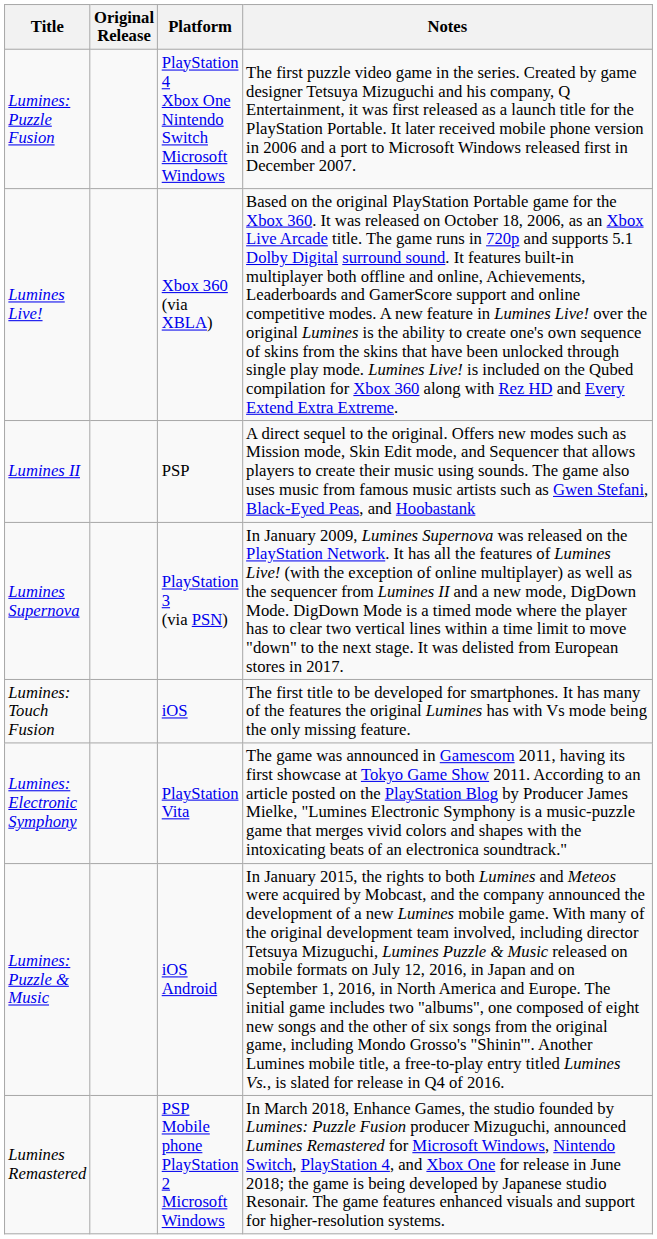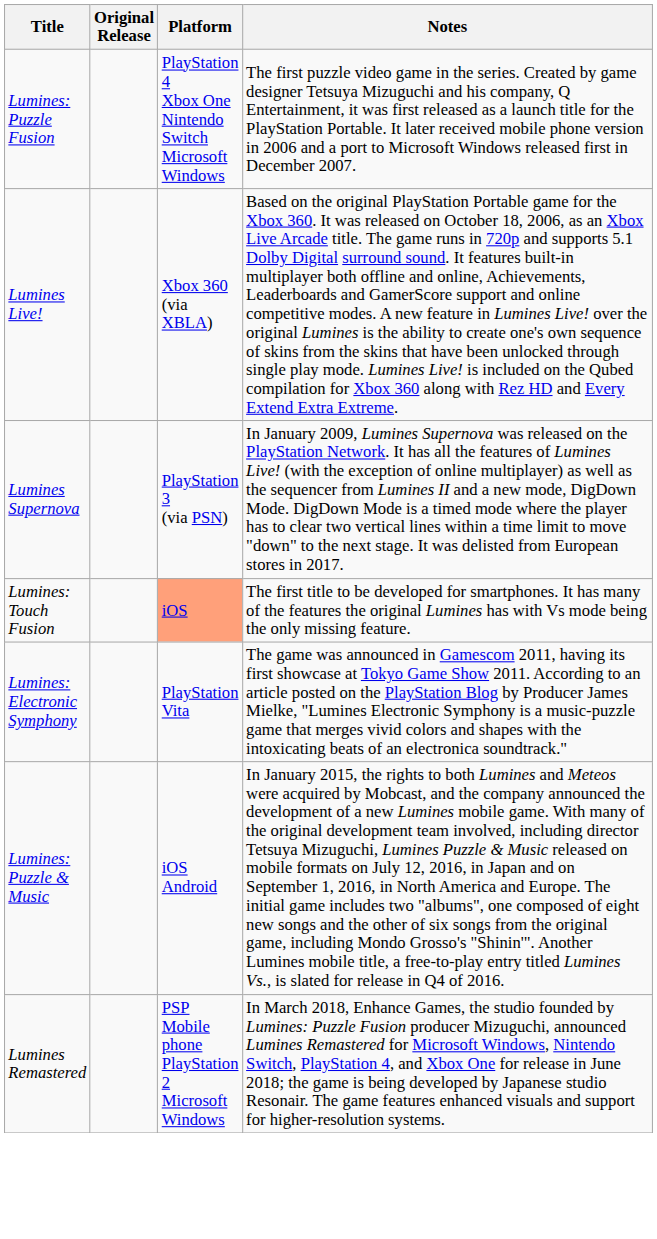- row: Lumines II | PSP | A direct sequel to the original. Offers new modes such as Mission mode, Skin Edit mode, and Sequencer that allows players to create their music using sounds. The game also uses music from famous music artists such as Gwen Stefani, Black-Eyed Peas, and Hoobastank
Lumines: Touch Fusion | Platform: no background -> lightsalmon background
